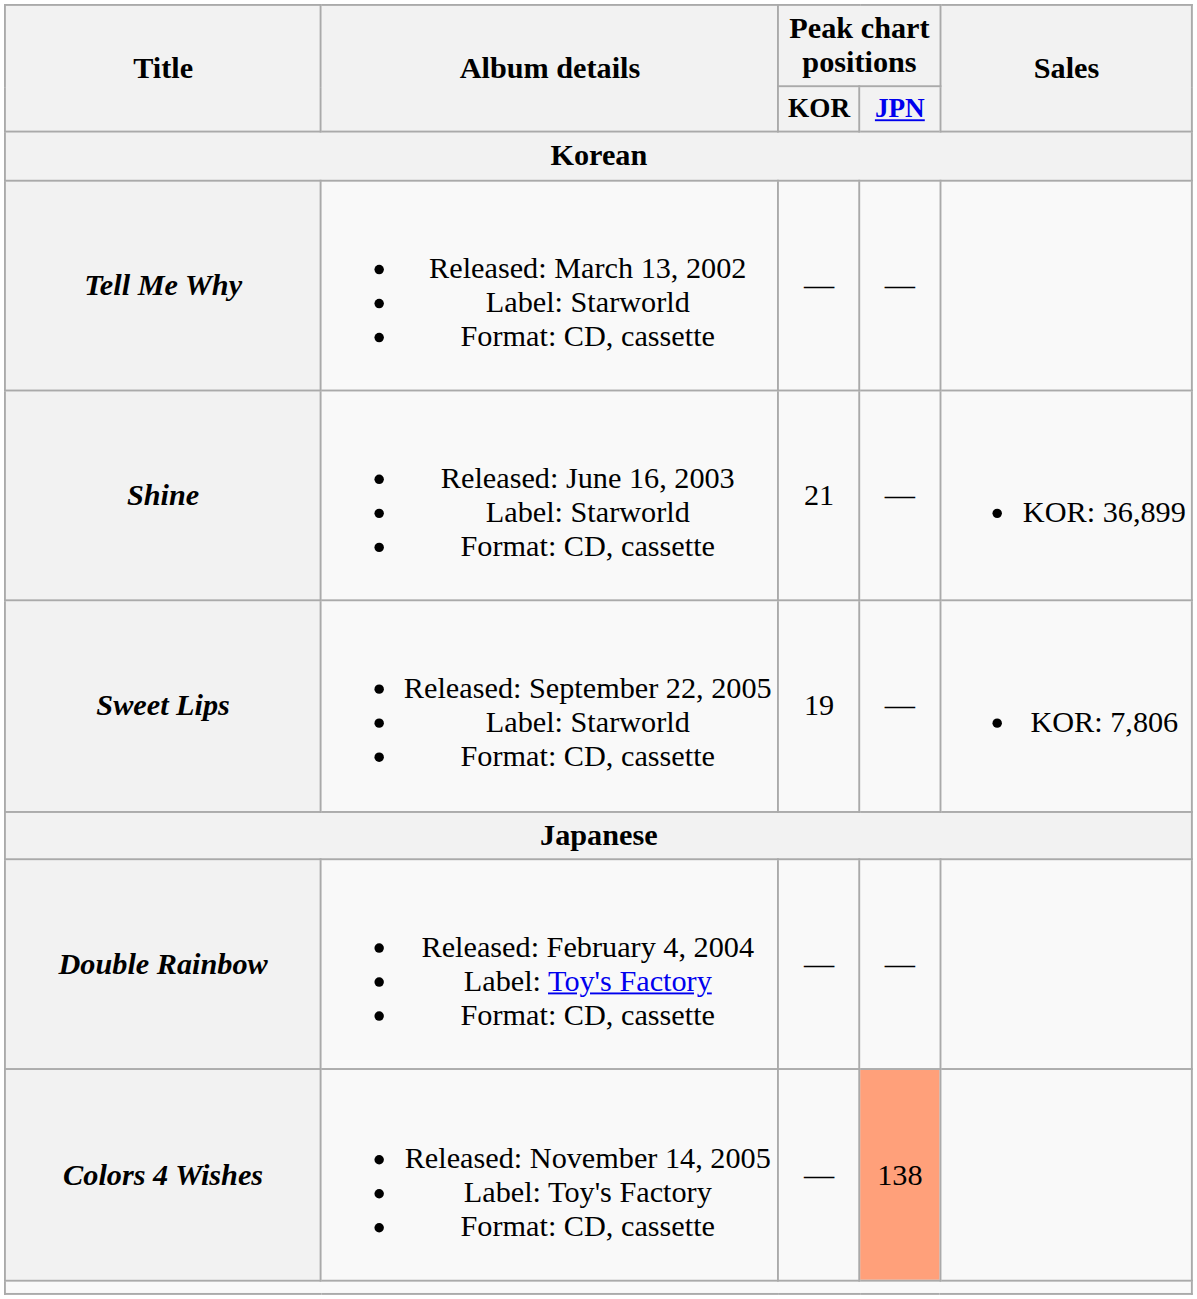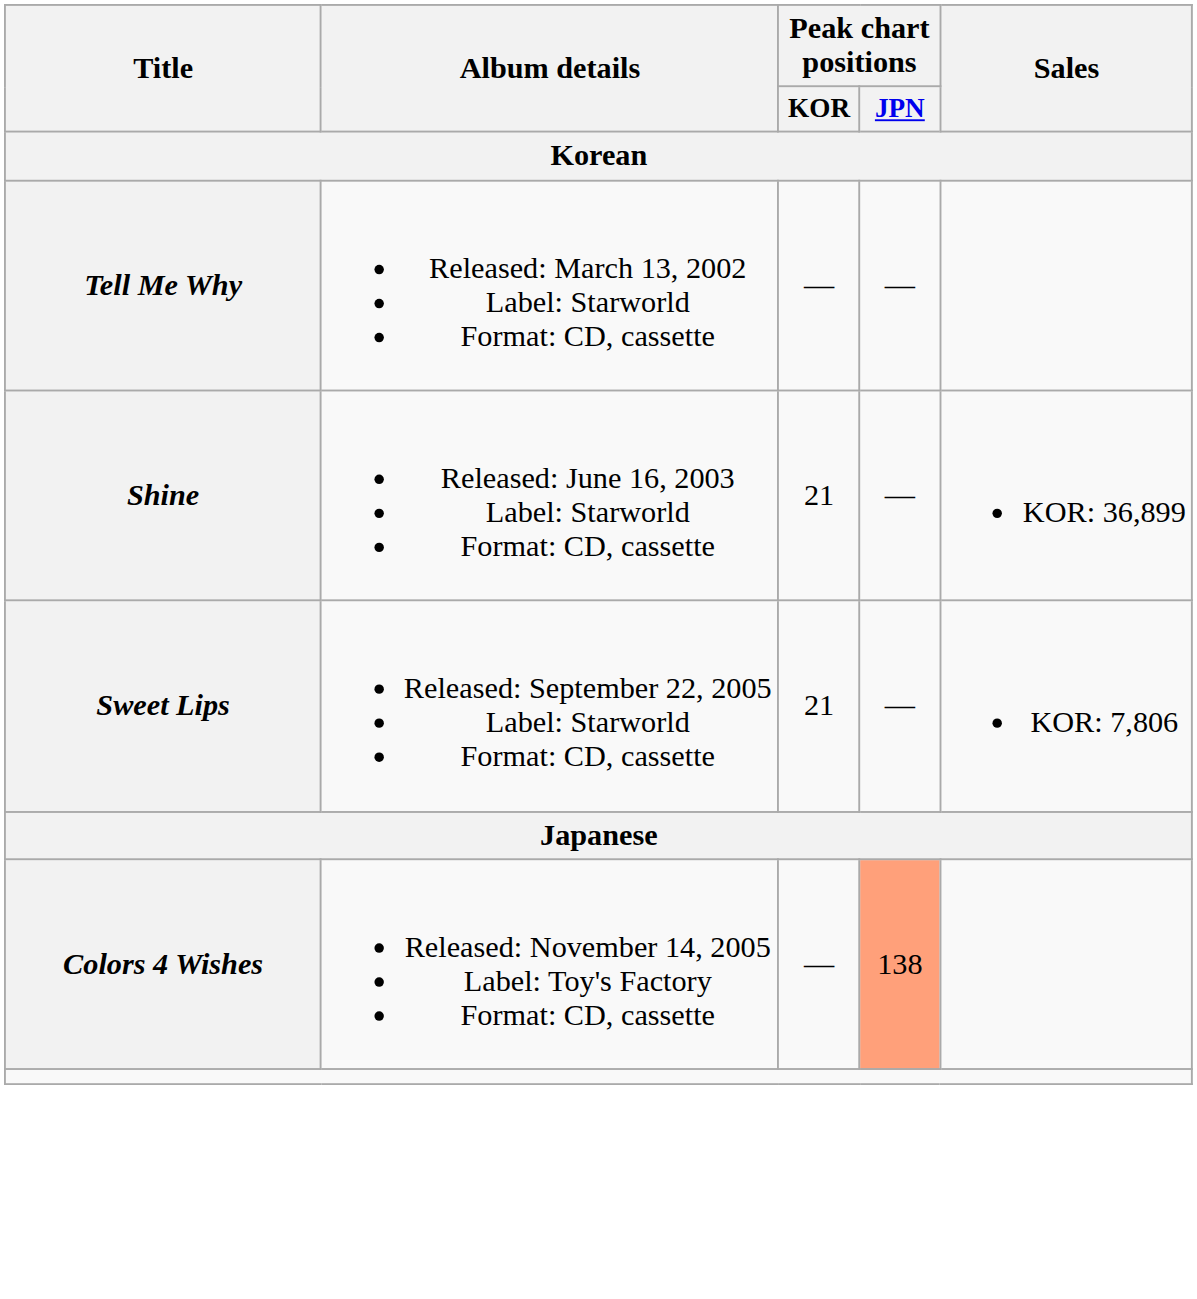Sweet Lips | Peak chart positions / KOR: 19 -> 21
- row: Double Rainbow | Released: February 4, 2004 Label: Toy's Factory Format: CD, cassette | — | —
